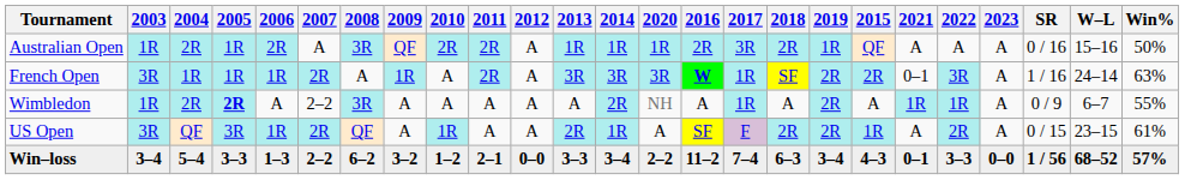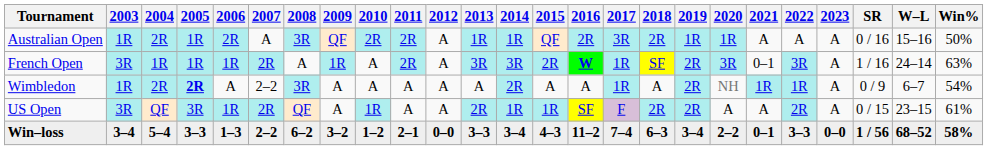columns swapped: 2015 <-> 2020
Wimbledon | Win%: 55% -> 54%
Win–loss | Win%: 57% -> 58%
